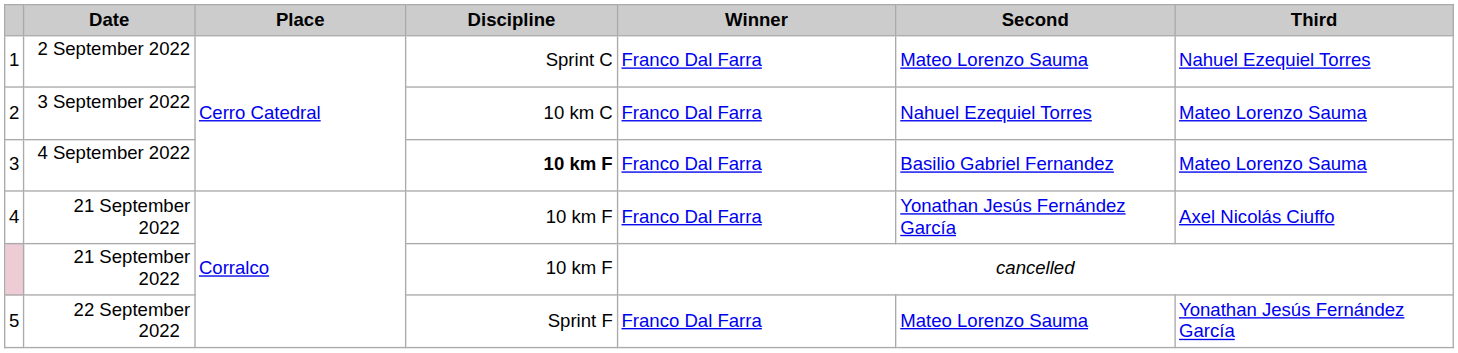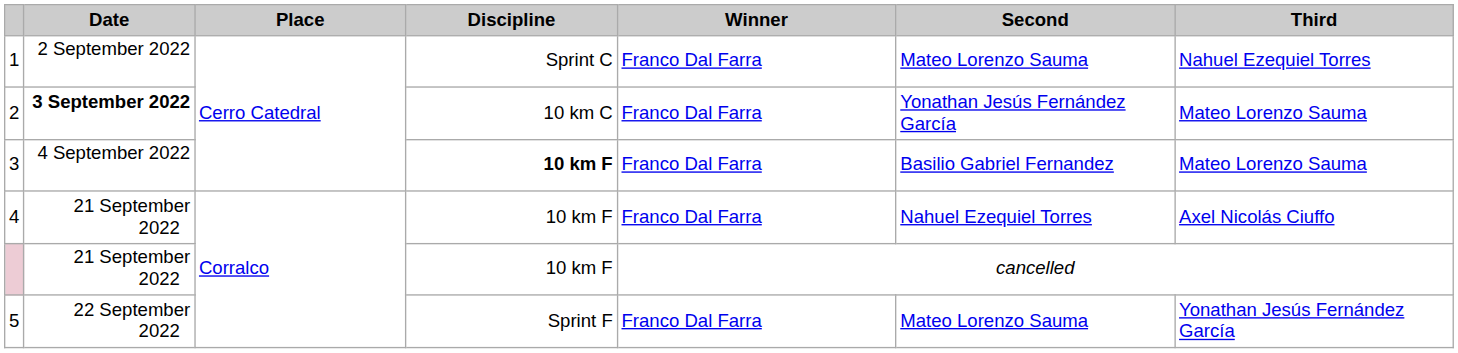2 | Date: normal -> bold
2 | Second: Nahuel Ezequiel Torres -> Yonathan Jesús Fernández García
4 | Second: Yonathan Jesús Fernández García -> Nahuel Ezequiel Torres
